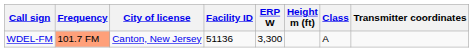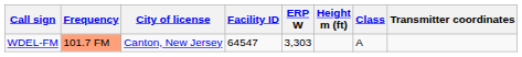WDEL-FM | Facility ID: 51136 -> 64547
WDEL-FM | ERP W: 3,300 -> 3,303
